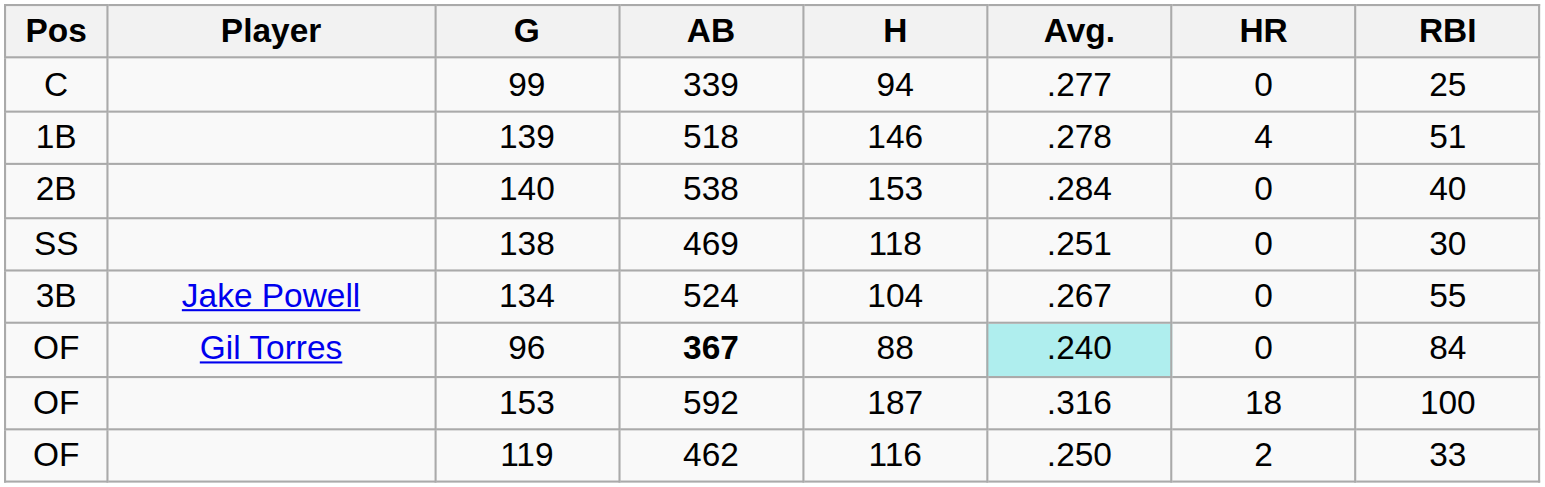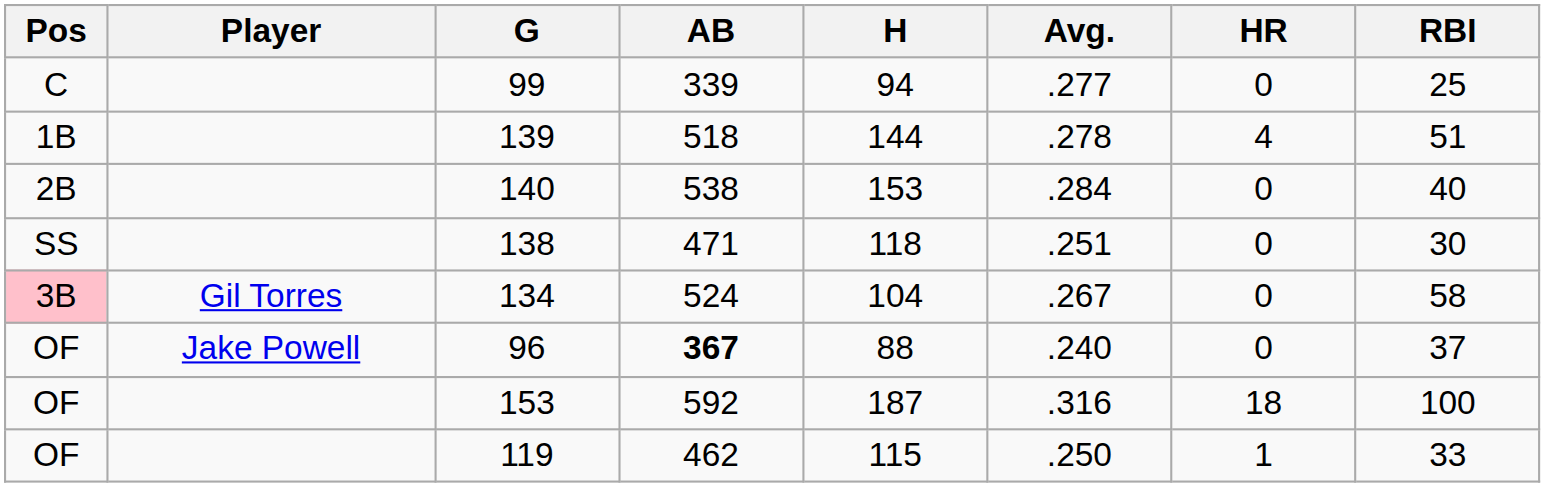139 | H: 146 -> 144
138 | AB: 469 -> 471
134 | Pos: no background -> pink background
134 | Player: Jake Powell -> Gil Torres
134 | RBI: 55 -> 58
96 | Player: Gil Torres -> Jake Powell
96 | Avg.: paleturquoise background -> no background
96 | RBI: 84 -> 37
119 | H: 116 -> 115
119 | HR: 2 -> 1
